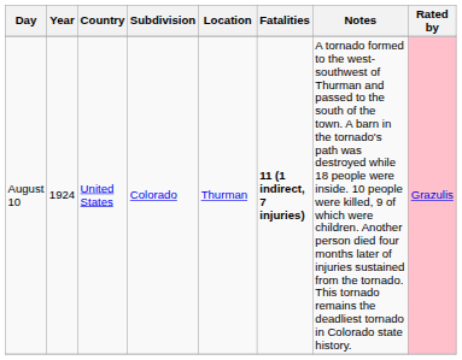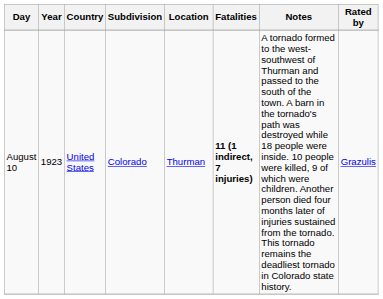August 10 | Year: 1924 -> 1923
August 10 | Rated by: pink background -> no background
